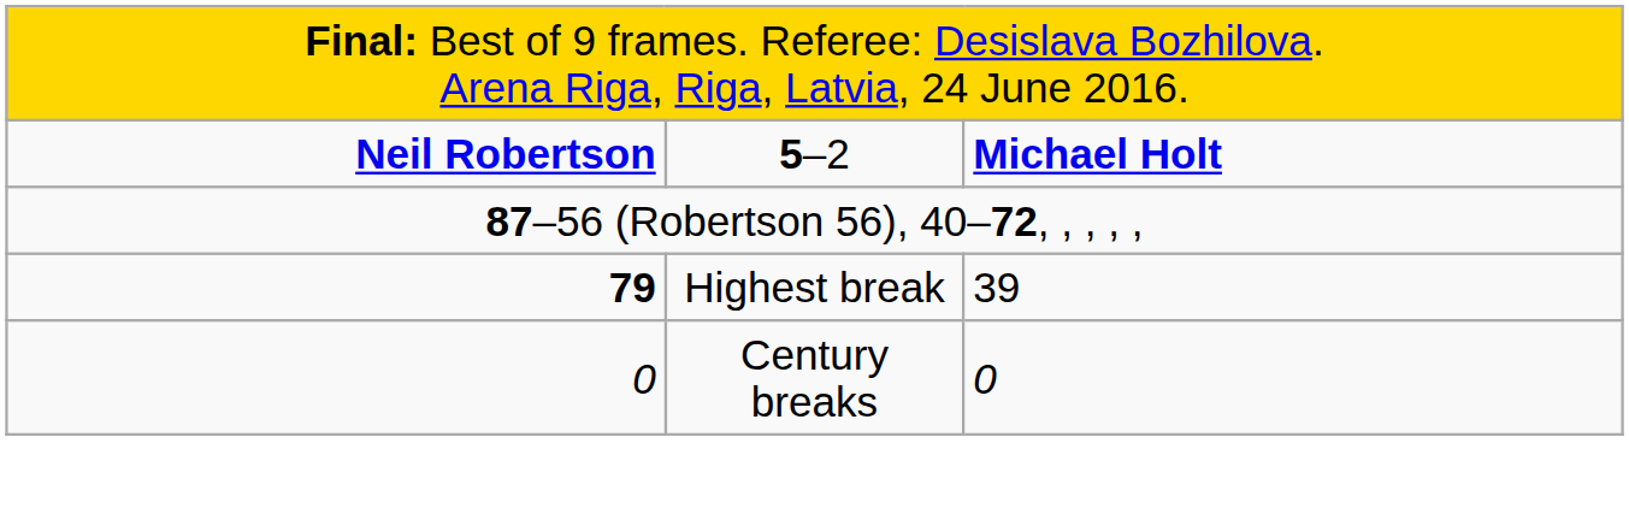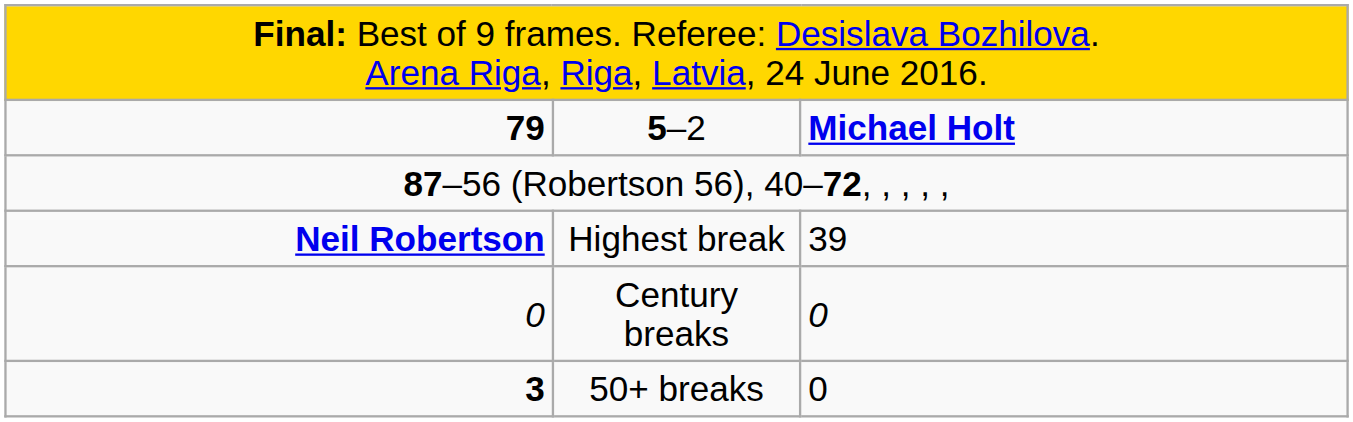5–2 | column 1: Neil Robertson -> 79
Highest break | column 1: 79 -> Neil Robertson
+ row: 3 | 50+ breaks | 0
